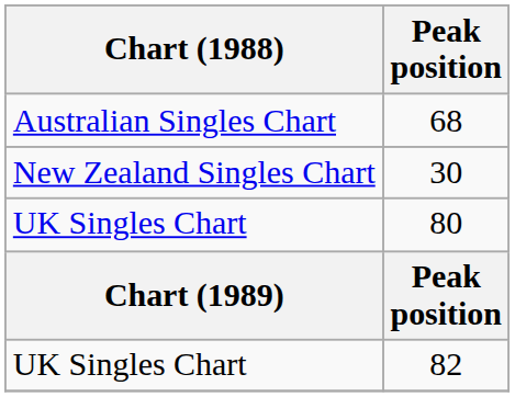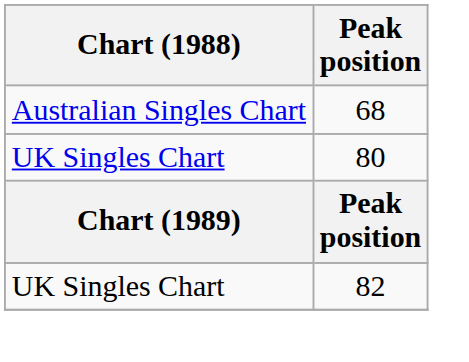- row: New Zealand Singles Chart | 30
